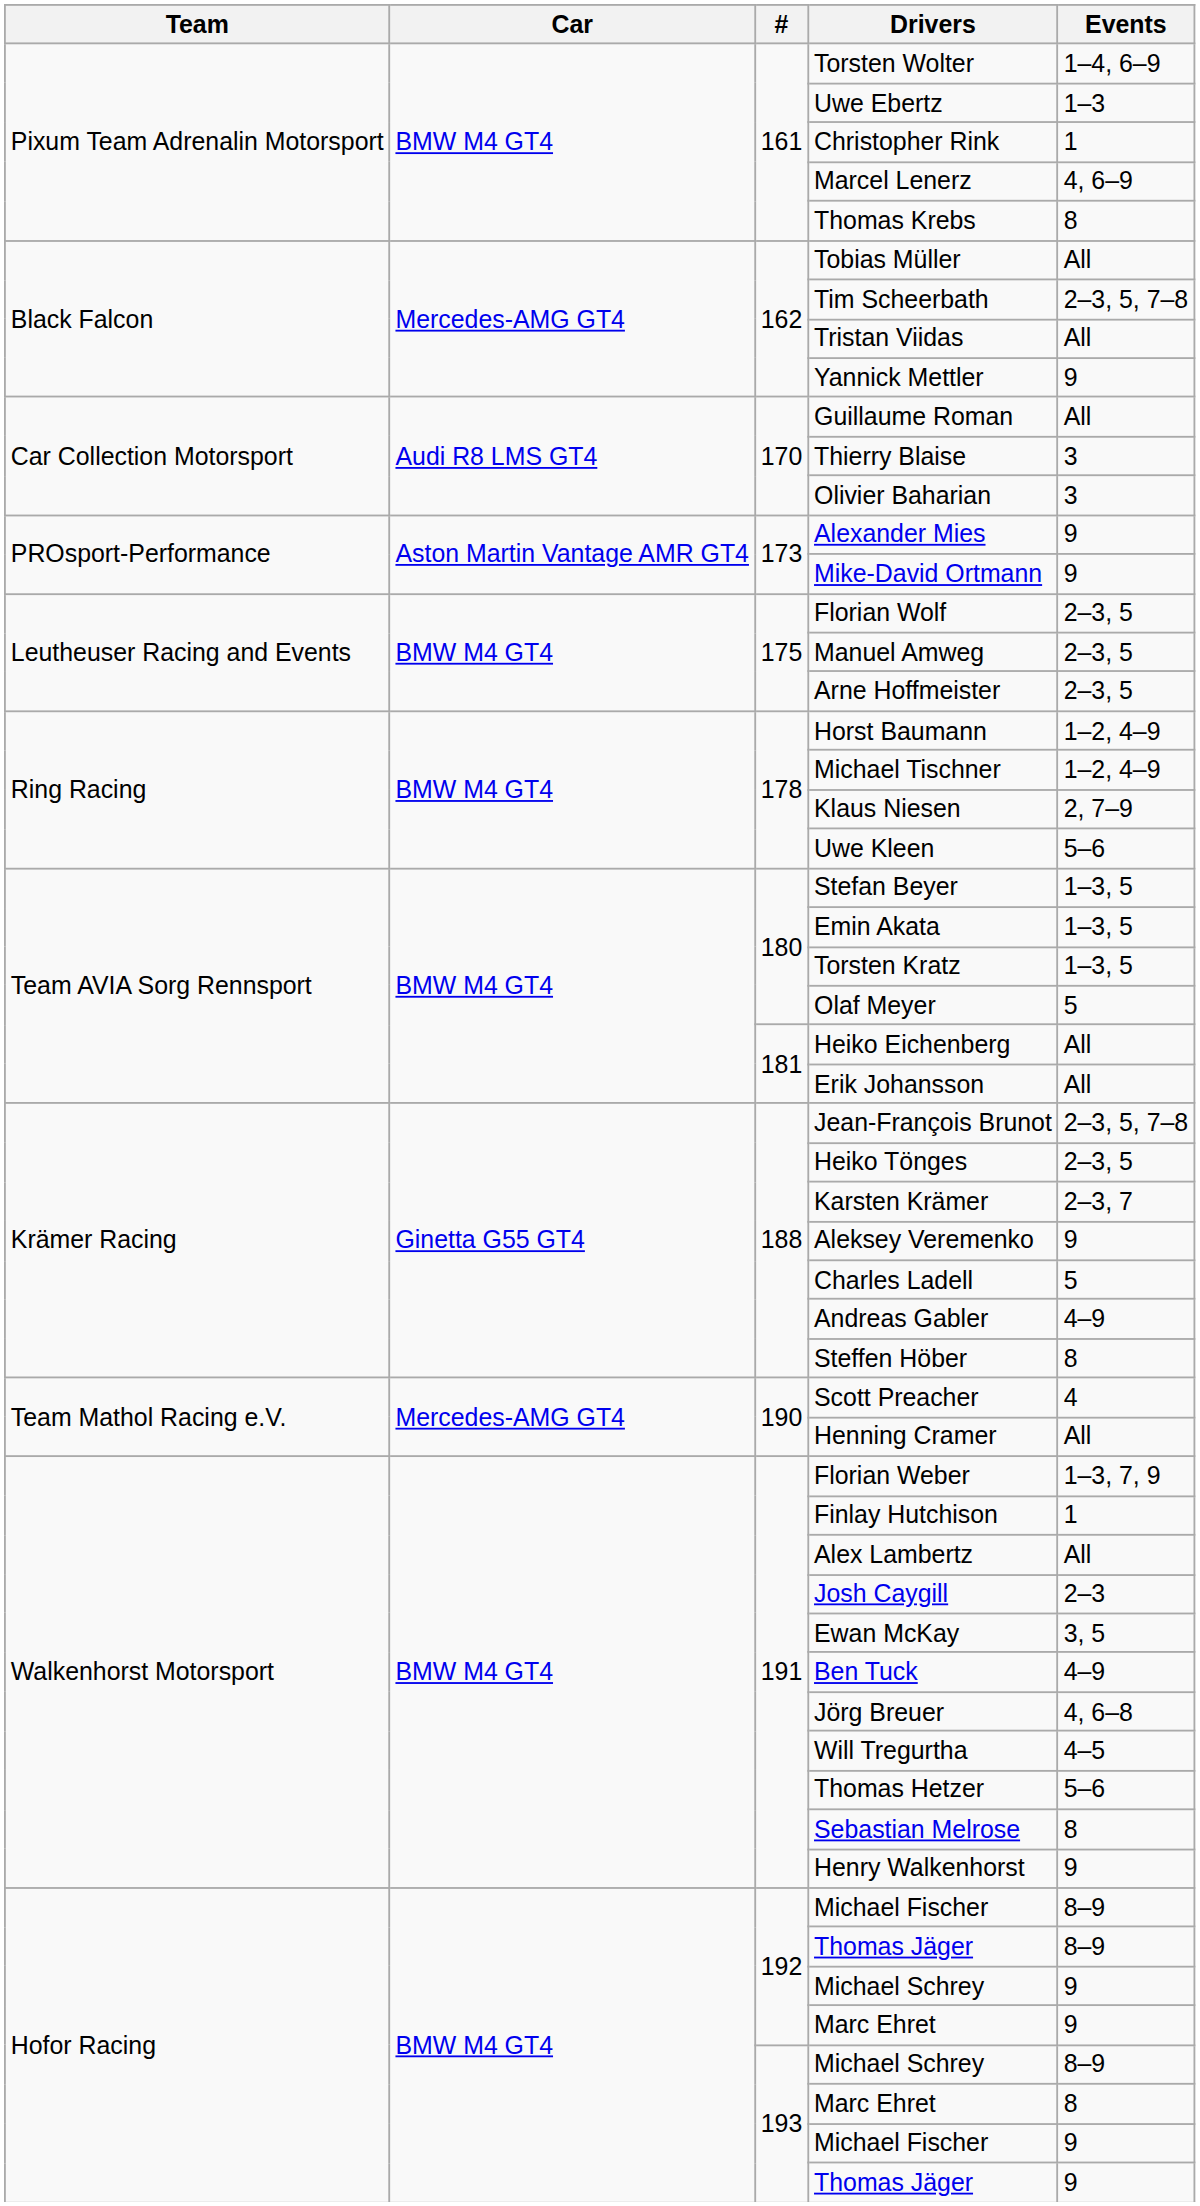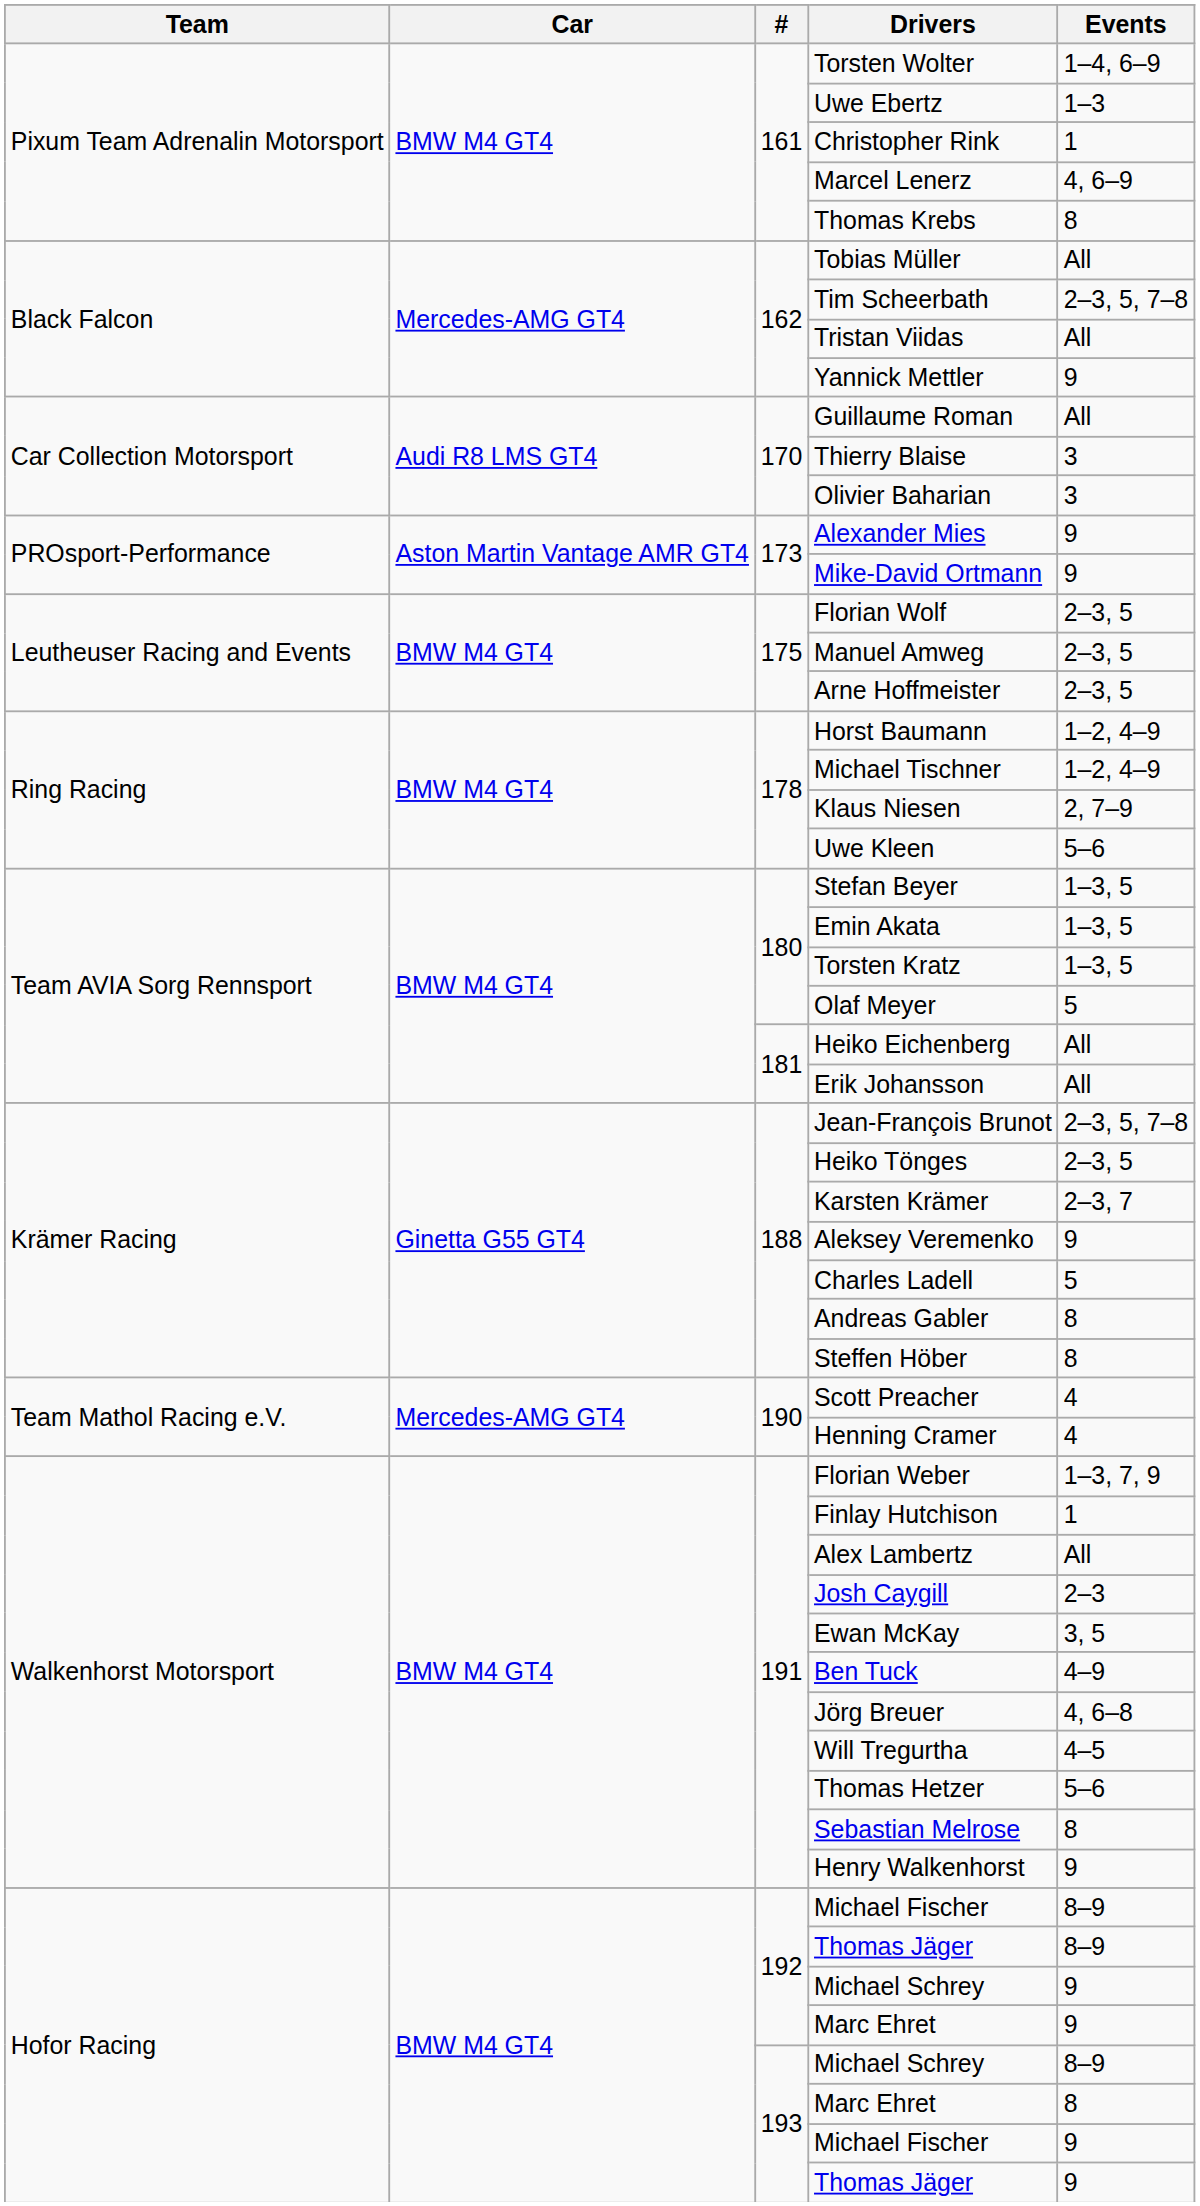Andreas Gabler | Events: 4–9 -> 8
Henning Cramer | Events: All -> 4
